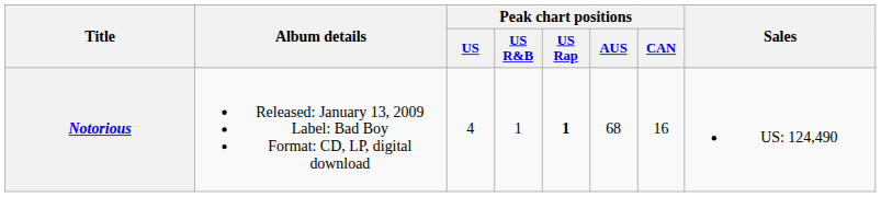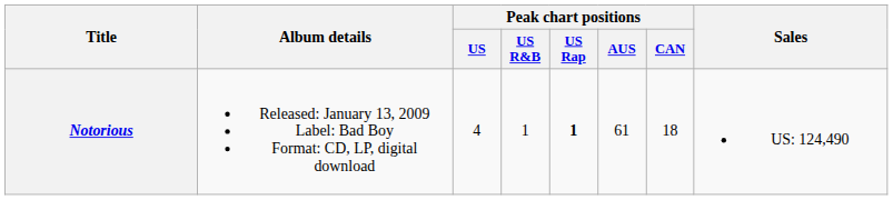Notorious | Peak chart positions / AUS: 68 -> 61
Notorious | Peak chart positions / CAN: 16 -> 18
